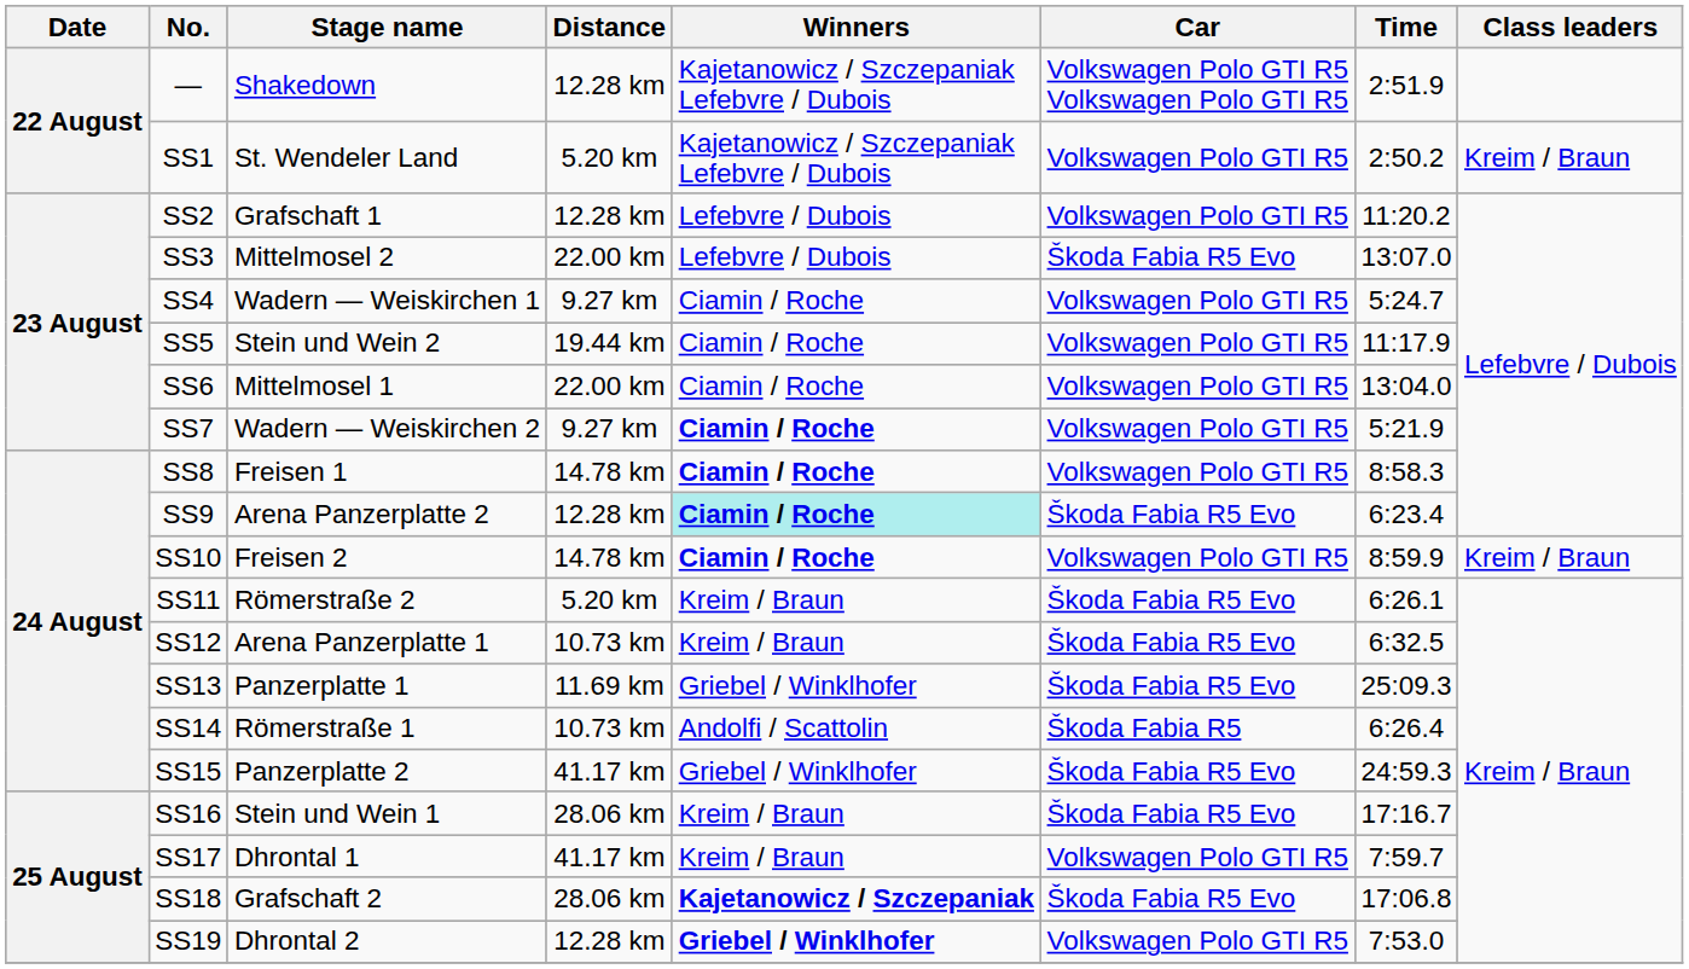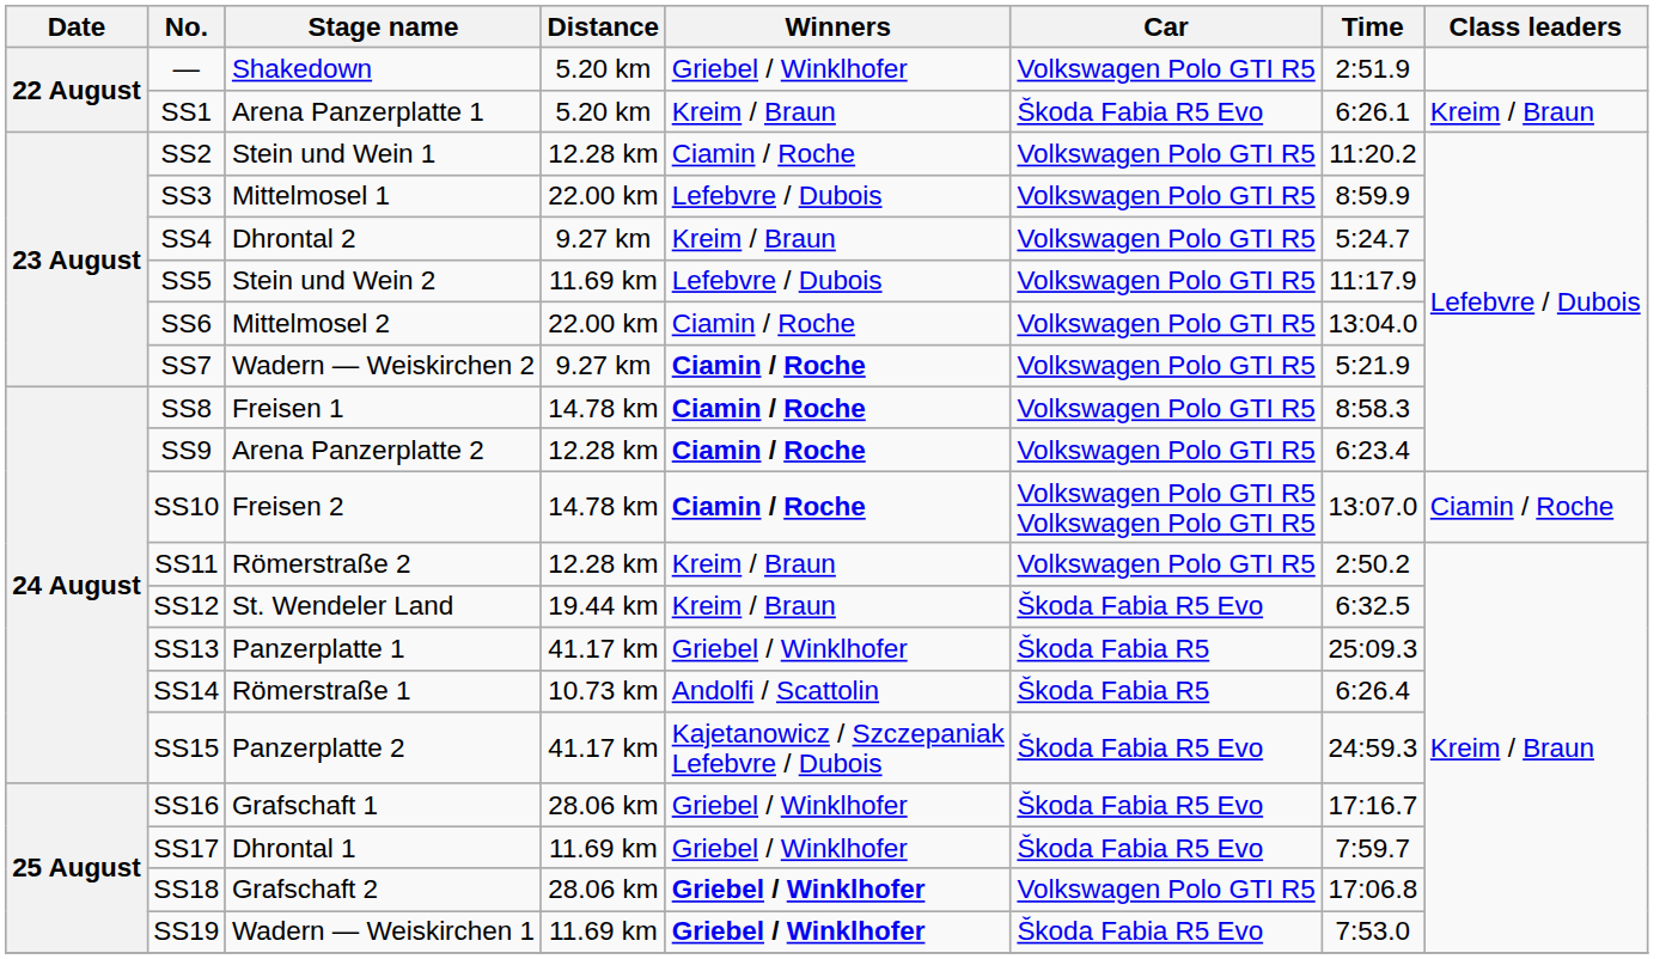— | Distance: 12.28 km -> 5.20 km
— | Winners: Kajetanowicz / Szczepaniak Lefebvre / Dubois -> Griebel / Winklhofer
— | Car: Volkswagen Polo GTI R5 Volkswagen Polo GTI R5 -> Volkswagen Polo GTI R5
SS1 | Stage name: St. Wendeler Land -> Arena Panzerplatte 1
SS1 | Winners: Kajetanowicz / Szczepaniak Lefebvre / Dubois -> Kreim / Braun
SS1 | Car: Volkswagen Polo GTI R5 -> Škoda Fabia R5 Evo
SS1 | Time: 2:50.2 -> 6:26.1
SS2 | Stage name: Grafschaft 1 -> Stein und Wein 1
SS2 | Winners: Lefebvre / Dubois -> Ciamin / Roche
SS3 | Stage name: Mittelmosel 2 -> Mittelmosel 1
SS3 | Car: Škoda Fabia R5 Evo -> Volkswagen Polo GTI R5
SS3 | Time: 13:07.0 -> 8:59.9
SS4 | Stage name: Wadern — Weiskirchen 1 -> Dhrontal 2
SS4 | Winners: Ciamin / Roche -> Kreim / Braun
SS5 | Distance: 19.44 km -> 11.69 km
SS5 | Winners: Ciamin / Roche -> Lefebvre / Dubois
SS6 | Stage name: Mittelmosel 1 -> Mittelmosel 2
SS9 | Winners: paleturquoise background -> no background
SS9 | Car: Škoda Fabia R5 Evo -> Volkswagen Polo GTI R5
SS10 | Car: Volkswagen Polo GTI R5 -> Volkswagen Polo GTI R5 Volkswagen Polo GTI R5
SS10 | Time: 8:59.9 -> 13:07.0
SS10 | Class leaders: Kreim / Braun -> Ciamin / Roche
SS11 | Distance: 5.20 km -> 12.28 km
SS11 | Car: Škoda Fabia R5 Evo -> Volkswagen Polo GTI R5
SS11 | Time: 6:26.1 -> 2:50.2
SS12 | Stage name: Arena Panzerplatte 1 -> St. Wendeler Land
SS12 | Distance: 10.73 km -> 19.44 km
SS13 | Distance: 11.69 km -> 41.17 km
SS13 | Car: Škoda Fabia R5 Evo -> Škoda Fabia R5
SS15 | Winners: Griebel / Winklhofer -> Kajetanowicz / Szczepaniak Lefebvre / Dubois
SS16 | Stage name: Stein und Wein 1 -> Grafschaft 1
SS16 | Winners: Kreim / Braun -> Griebel / Winklhofer
SS17 | Distance: 41.17 km -> 11.69 km
SS17 | Winners: Kreim / Braun -> Griebel / Winklhofer
SS17 | Car: Volkswagen Polo GTI R5 -> Škoda Fabia R5 Evo
SS18 | Winners: Kajetanowicz / Szczepaniak -> Griebel / Winklhofer
SS18 | Car: Škoda Fabia R5 Evo -> Volkswagen Polo GTI R5
SS19 | Stage name: Dhrontal 2 -> Wadern — Weiskirchen 1
SS19 | Distance: 12.28 km -> 11.69 km
SS19 | Car: Volkswagen Polo GTI R5 -> Škoda Fabia R5 Evo
